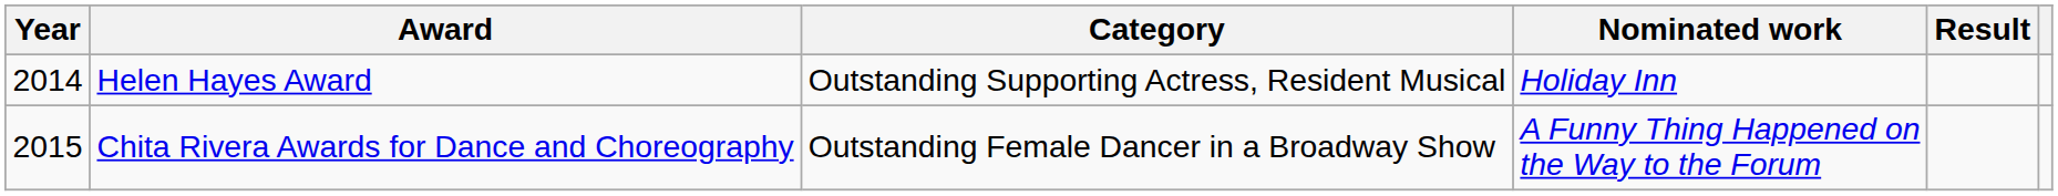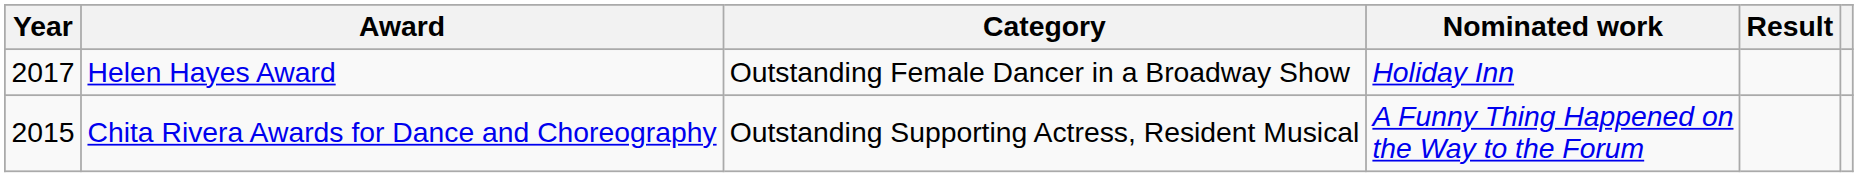Helen Hayes Award | Year: 2014 -> 2017
Helen Hayes Award | Category: Outstanding Supporting Actress, Resident Musical -> Outstanding Female Dancer in a Broadway Show
Chita Rivera Awards for Dance and Choreography | Category: Outstanding Female Dancer in a Broadway Show -> Outstanding Supporting Actress, Resident Musical
